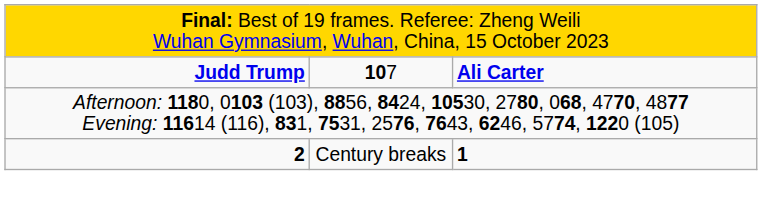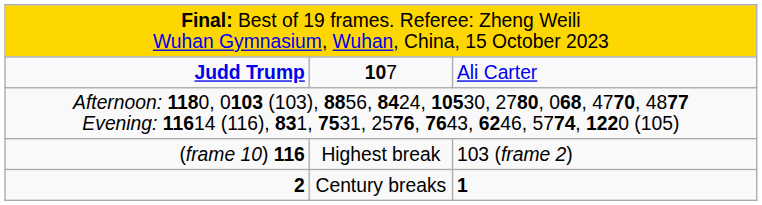Judd Trump | column 3: bold -> normal
+ row: (frame 10) 116 | Highest break | 103 (frame 2)
